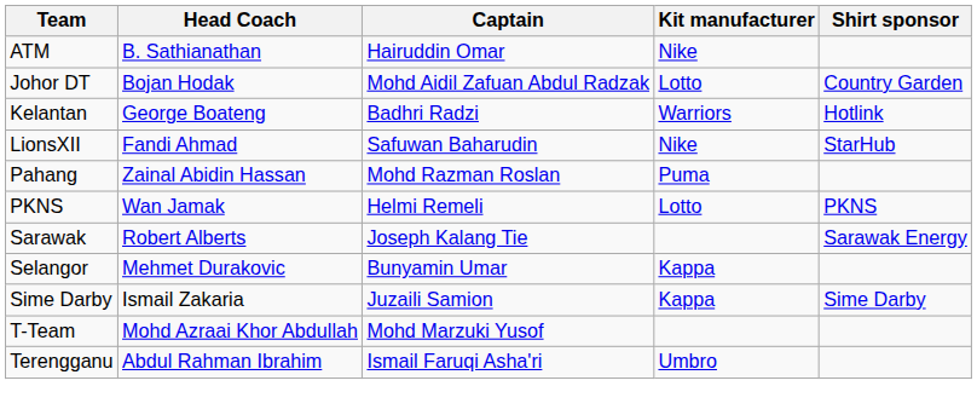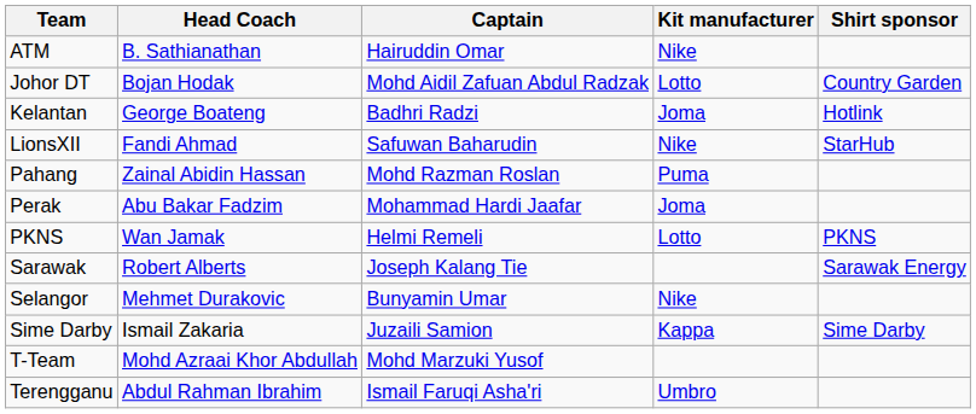Kelantan | Kit manufacturer: Warriors -> Joma
+ row: Perak | Abu Bakar Fadzim | Mohammad Hardi Jaafar | Joma
Selangor | Kit manufacturer: Kappa -> Nike
